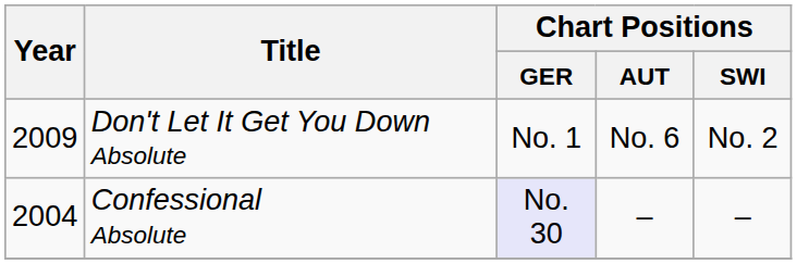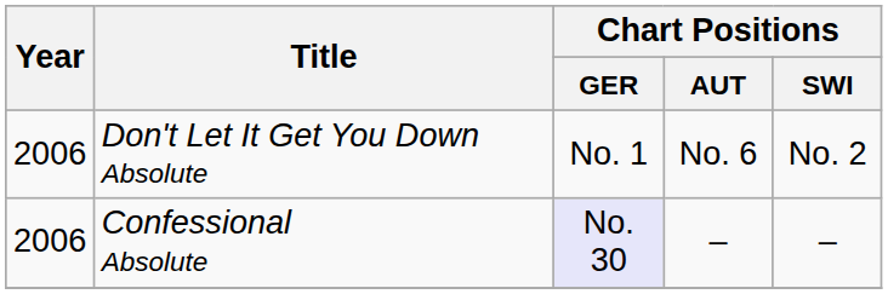Don't Let It Get You Down Absolute | Year: 2009 -> 2006
Confessional Absolute | Year: 2004 -> 2006
